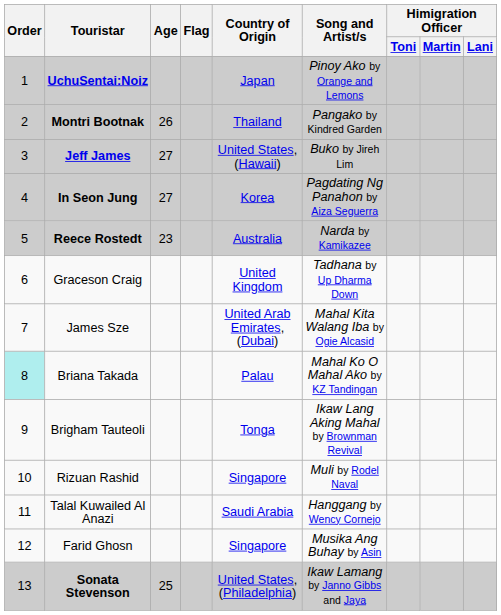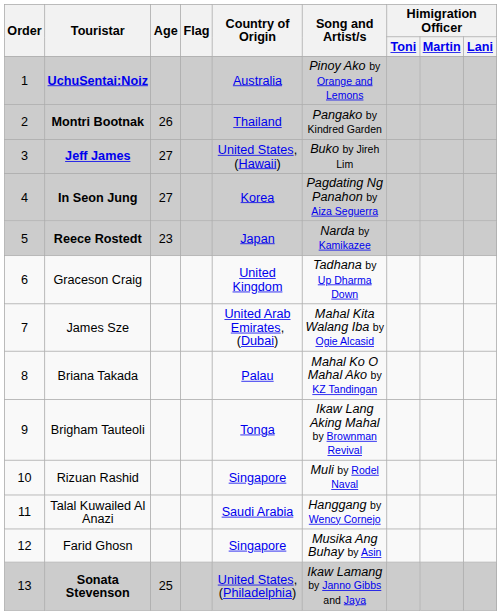UchuSentai:Noiz | Country of Origin: Japan -> Australia
Reece Rostedt | Country of Origin: Australia -> Japan
Briana Takada | Order: paleturquoise background -> no background
